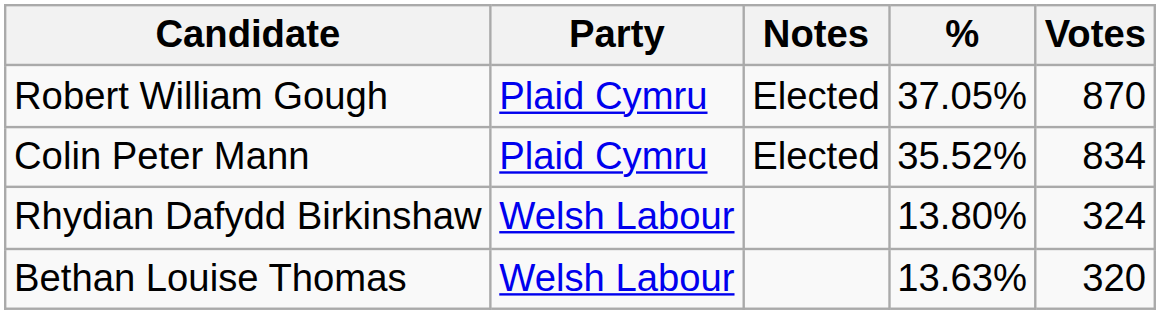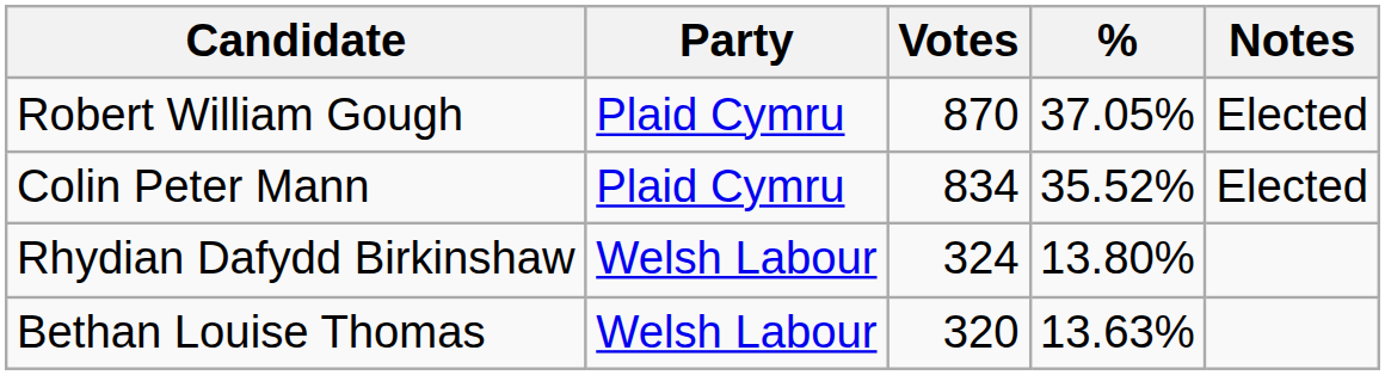columns swapped: Votes <-> Notes
